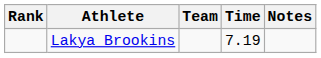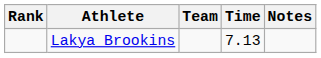Lakya Brookins | Time: 7.19 -> 7.13
